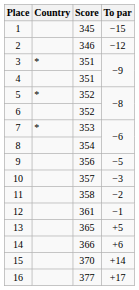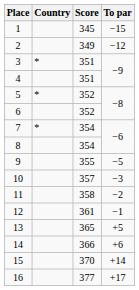2 | Score: 346 -> 349
7 | Score: 353 -> 354
9 | Score: 356 -> 355
